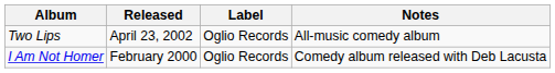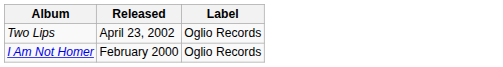- column: Notes | All-music comedy album | Comedy album released with Deb Lacusta
